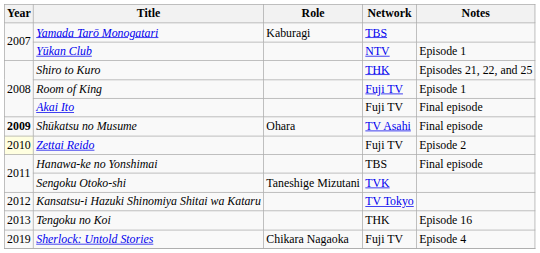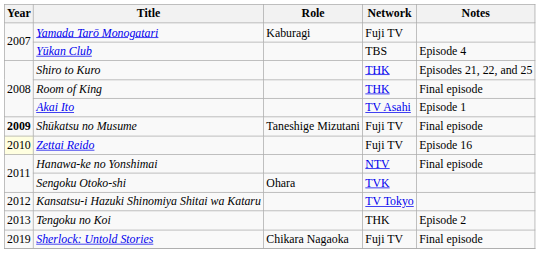Yamada Tarō Monogatari | Network: TBS -> Fuji TV
Yūkan Club | Network: NTV -> TBS
Yūkan Club | Notes: Episode 1 -> Episode 4
Room of King | Network: Fuji TV -> THK
Room of King | Notes: Episode 1 -> Final episode
Akai Ito | Network: Fuji TV -> TV Asahi
Akai Ito | Notes: Final episode -> Episode 1
Shūkatsu no Musume | Role: Ohara -> Taneshige Mizutani
Shūkatsu no Musume | Network: TV Asahi -> Fuji TV
Zettai Reido | Notes: Episode 2 -> Episode 16
Hanawa-ke no Yonshimai | Network: TBS -> NTV
Sengoku Otoko-shi | Role: Taneshige Mizutani -> Ohara
Tengoku no Koi | Notes: Episode 16 -> Episode 2
Sherlock: Untold Stories | Notes: Episode 4 -> Final episode
